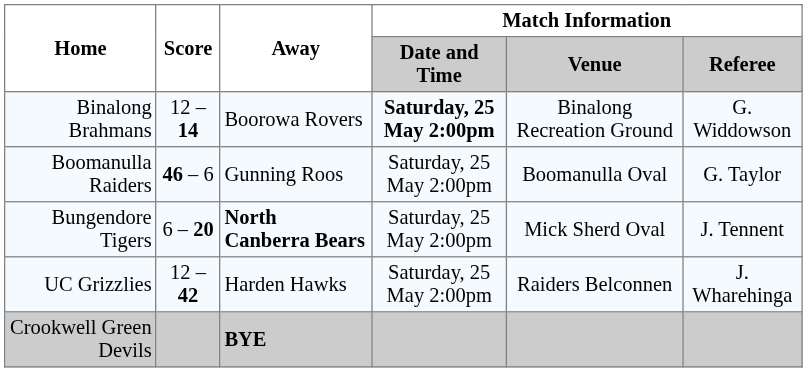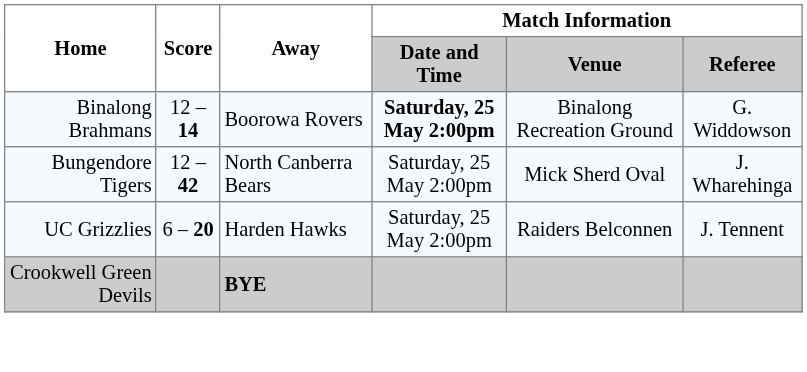- row: Boomanulla Raiders | 46 – 6 | Gunning Roos | Saturday, 25 May 2:00pm | Boomanulla Oval | G. Taylor
Bungendore Tigers | Score: 6 – 20 -> 12 – 42
Bungendore Tigers | Away: bold -> normal
Bungendore Tigers | Match Information / Referee: J. Tennent -> J. Wharehinga
UC Grizzlies | Score: 12 – 42 -> 6 – 20
UC Grizzlies | Match Information / Referee: J. Wharehinga -> J. Tennent
